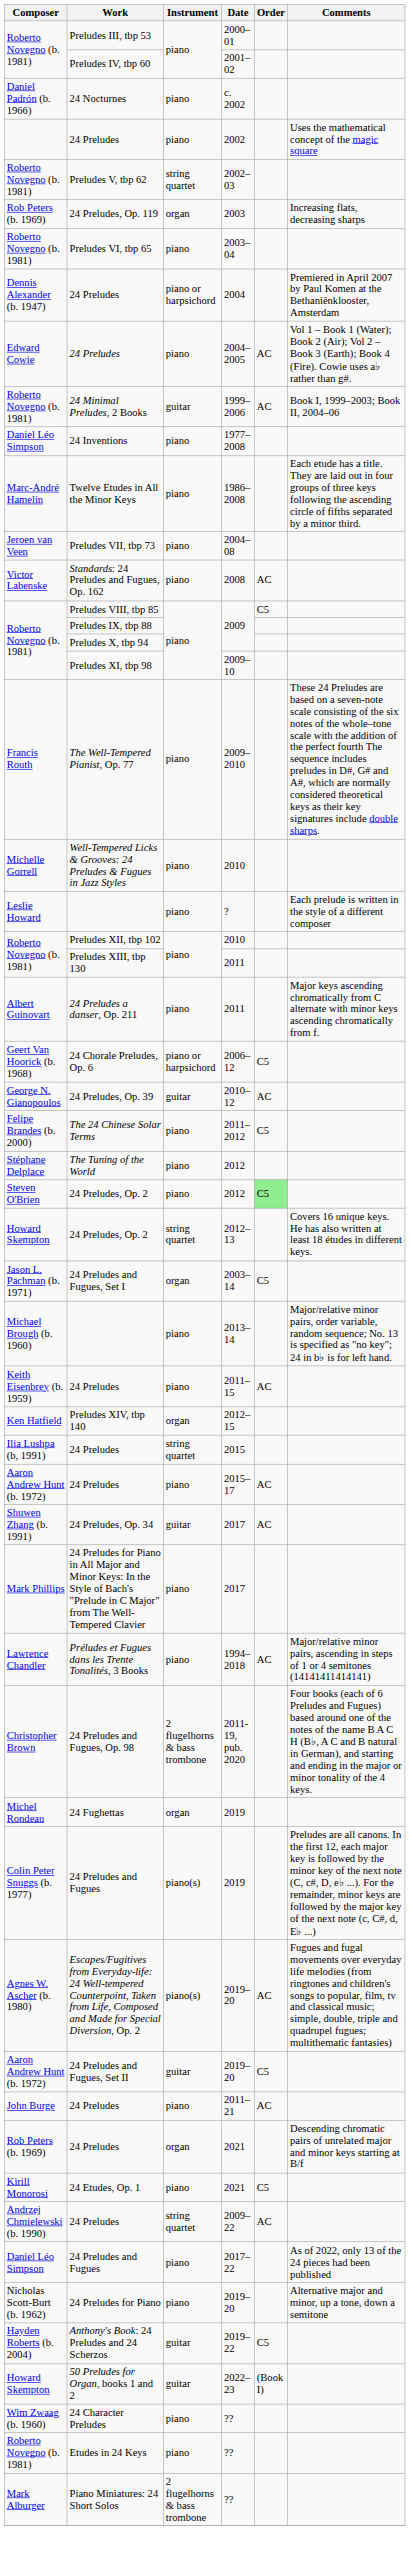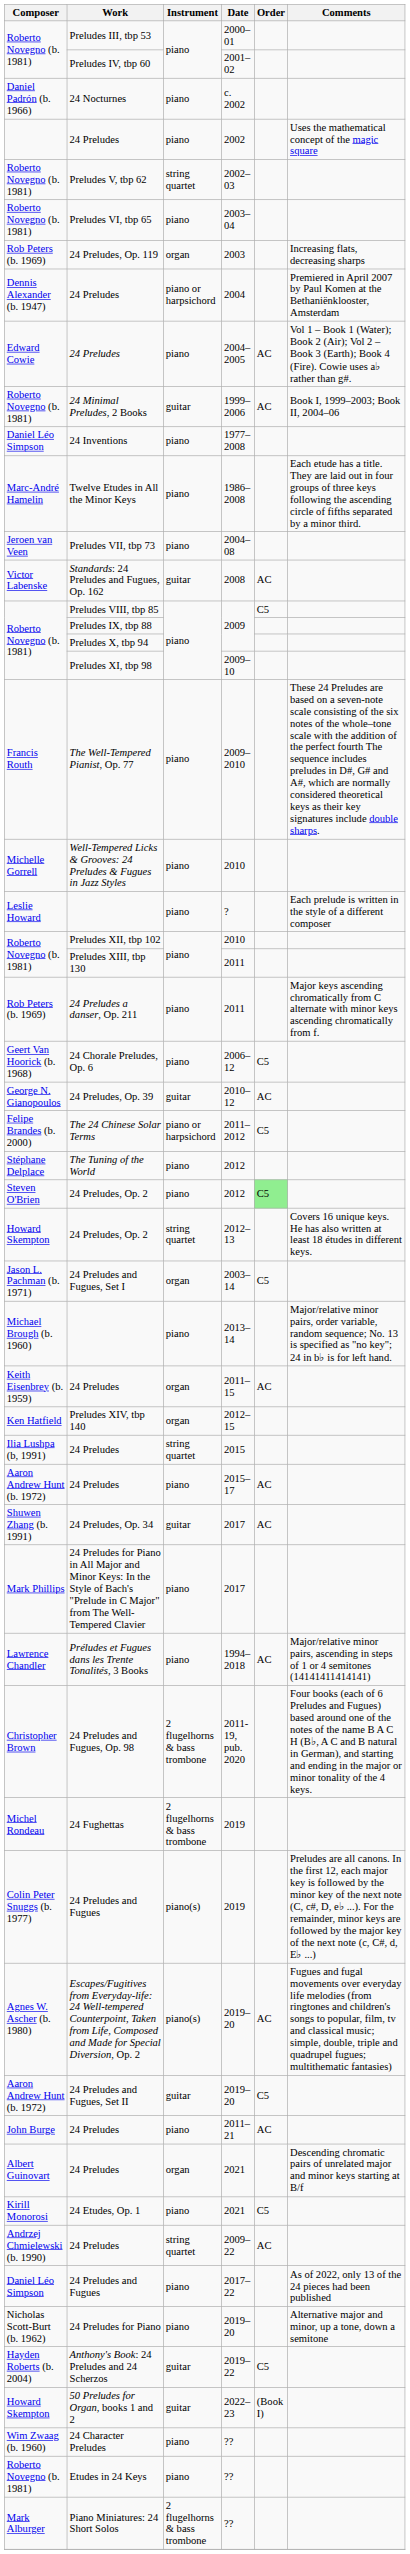rows swapped: 24 Preludes, Op. 119 <-> Preludes VI, tbp 65
Standards: 24 Preludes and Fugues, Op. 162 | Instrument: piano -> guitar
24 Preludes a danser, Op. 211 | Composer: Albert Guinovart -> Rob Peters (b. 1969)
24 Chorale Preludes, Op. 6 | Instrument: piano or harpsichord -> piano
The 24 Chinese Solar Terms | Instrument: piano -> piano or harpsichord
24 Preludes / 2011–15 | Instrument: piano -> organ
24 Fughettas | Instrument: organ -> 2 flugelhorns & bass trombone
24 Preludes / 2021 | Composer: Rob Peters (b. 1969) -> Albert Guinovart
